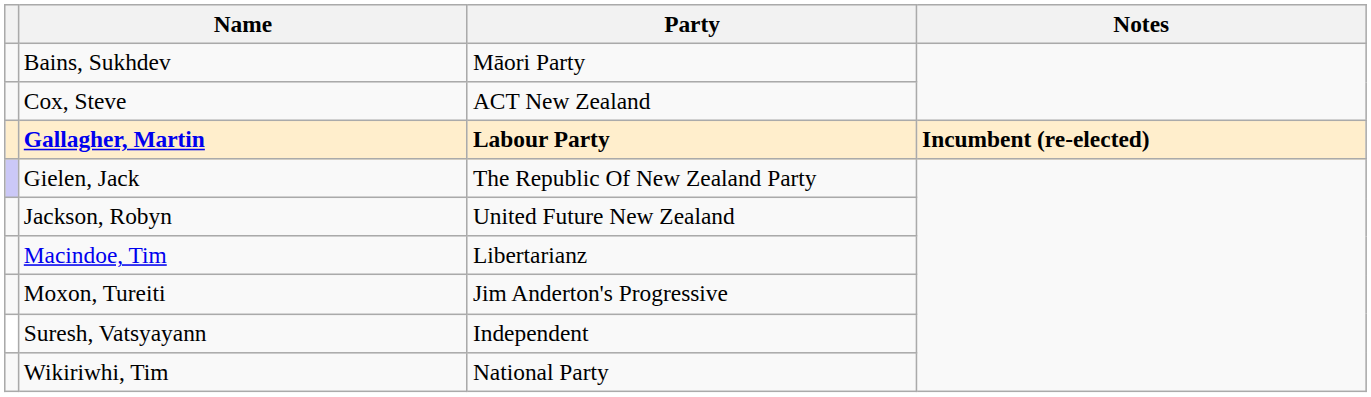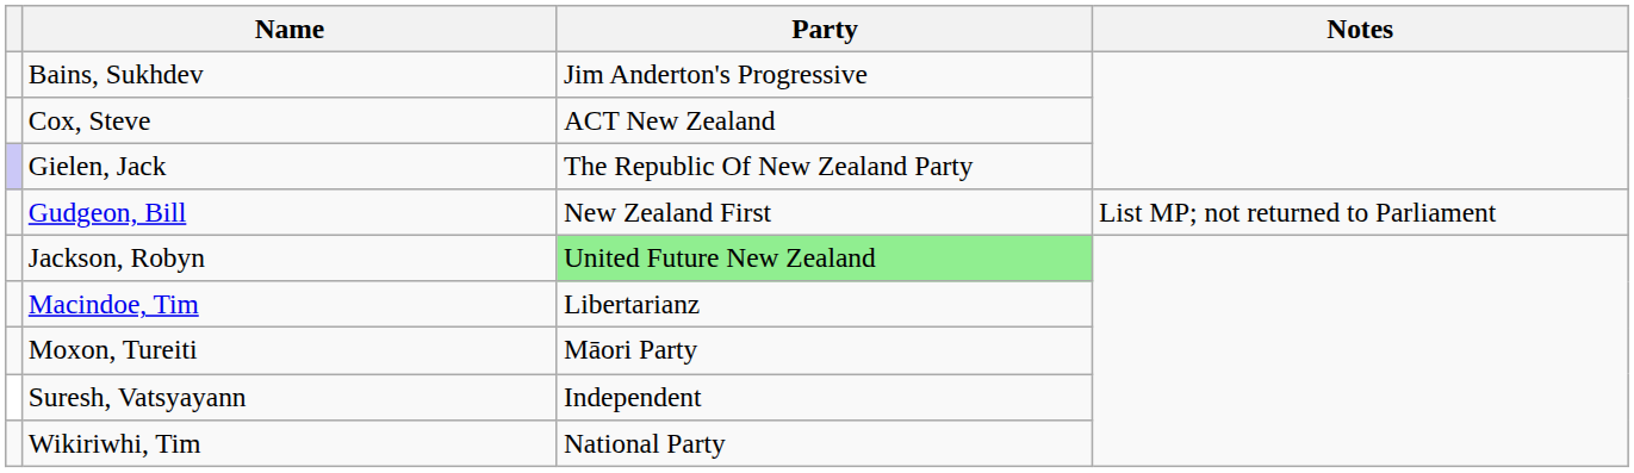Bains, Sukhdev | Party: Māori Party -> Jim Anderton's Progressive
- row: Gallagher, Martin | Labour Party | Incumbent (re-elected)
+ row: Gudgeon, Bill | New Zealand First | List MP; not returned to Parliament
Jackson, Robyn | Party: no background -> lightgreen background
Moxon, Tureiti | Party: Jim Anderton's Progressive -> Māori Party
